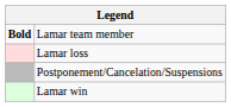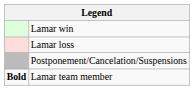rows swapped: Lamar win <-> Lamar team member
